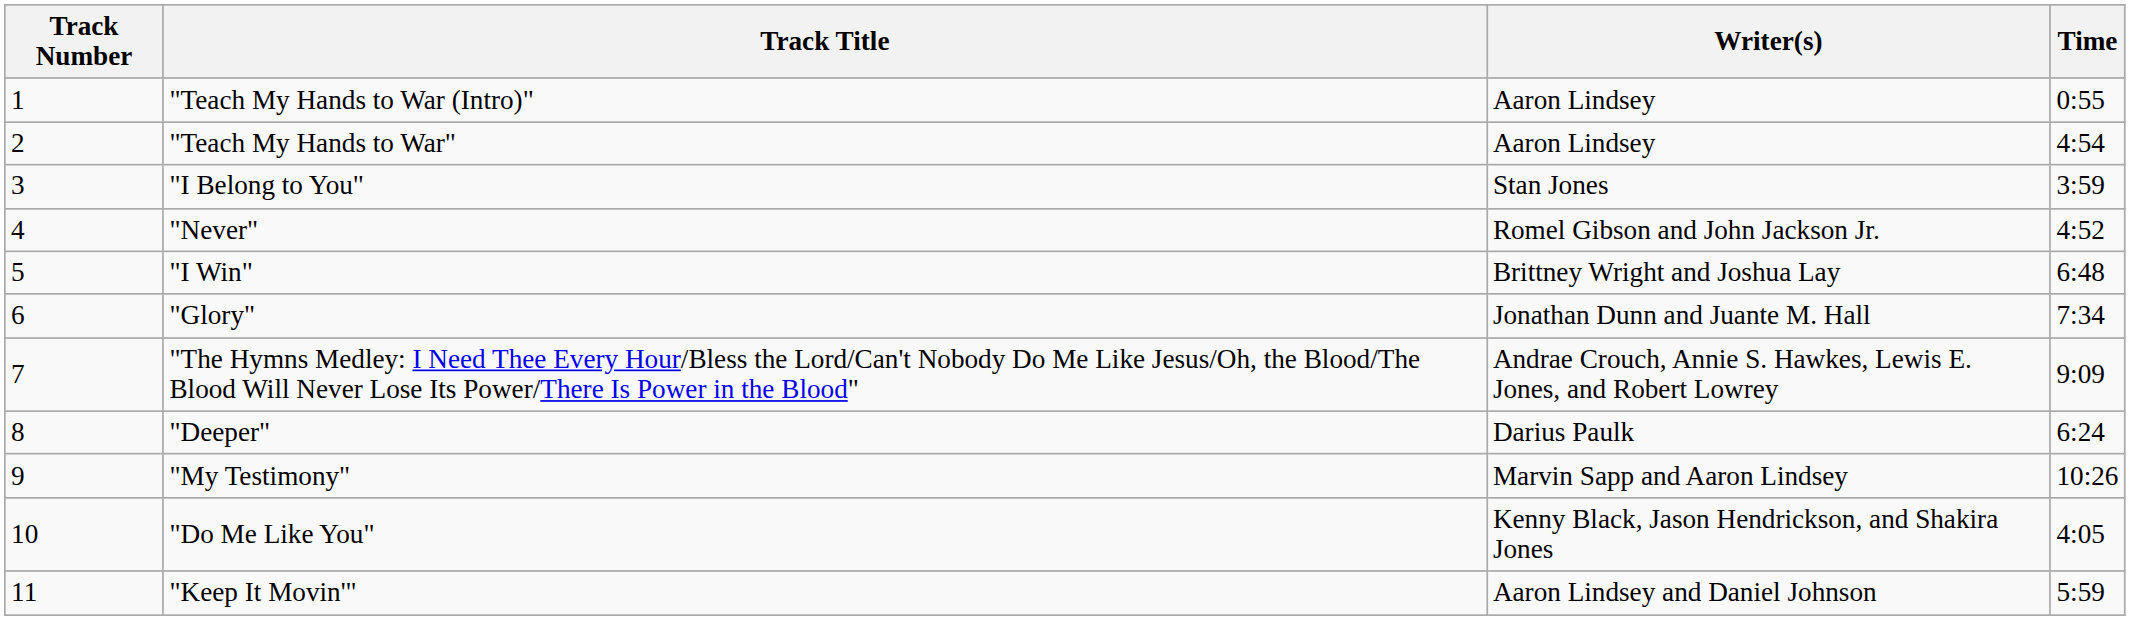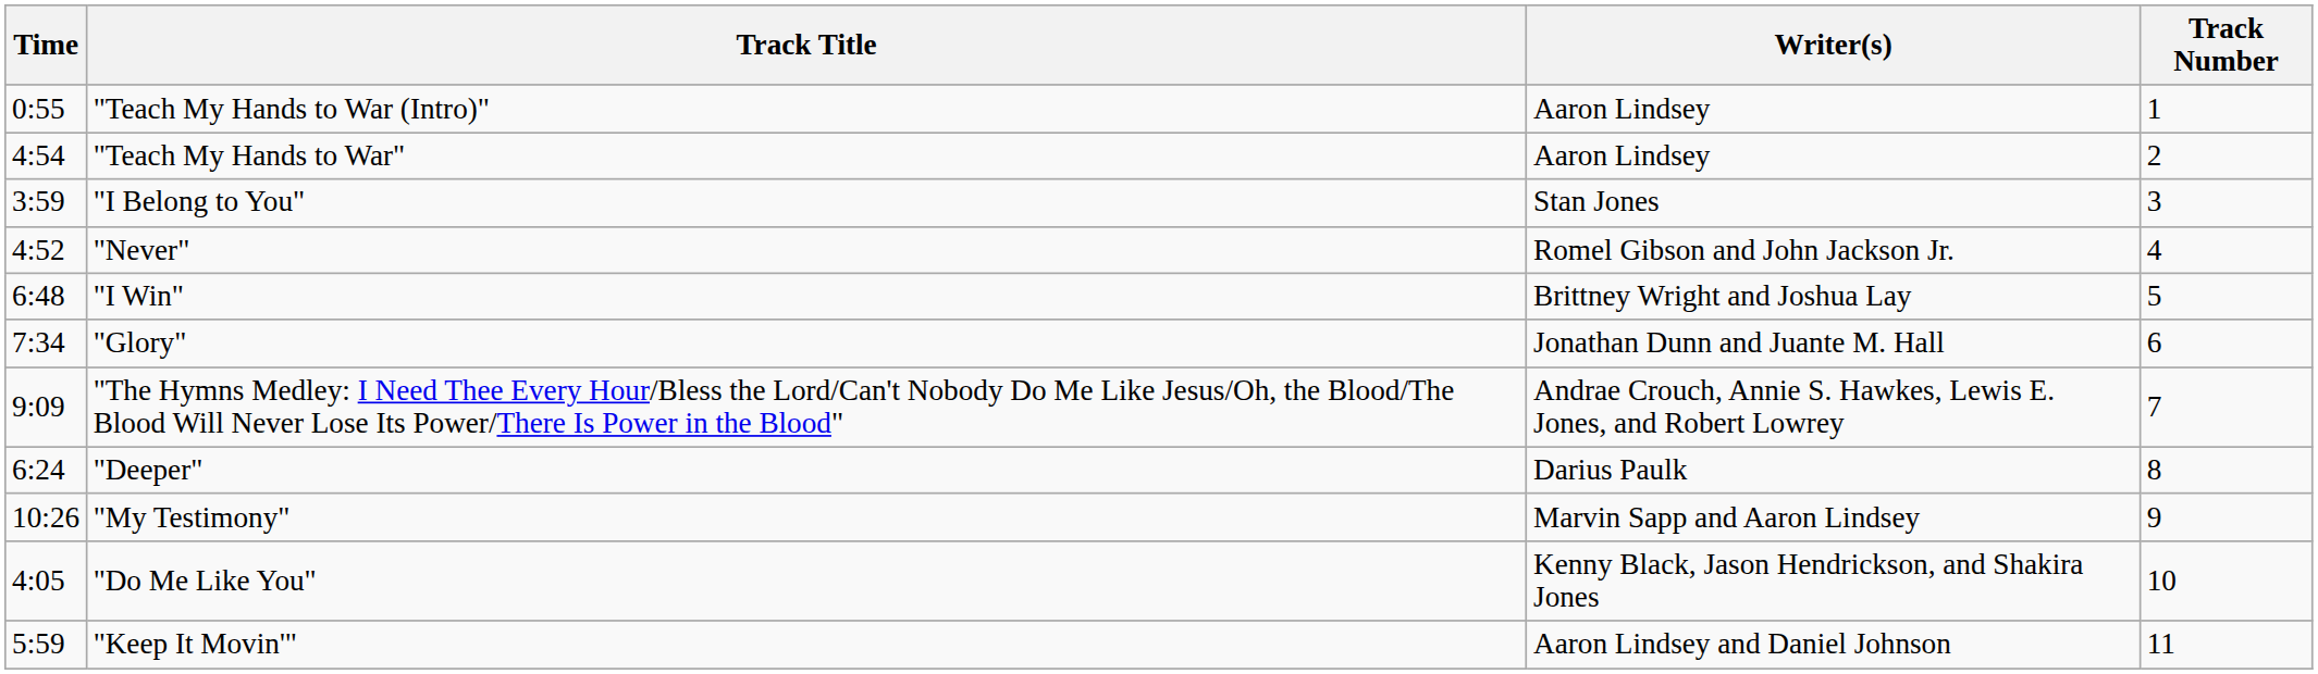columns swapped: Track Number <-> Time
